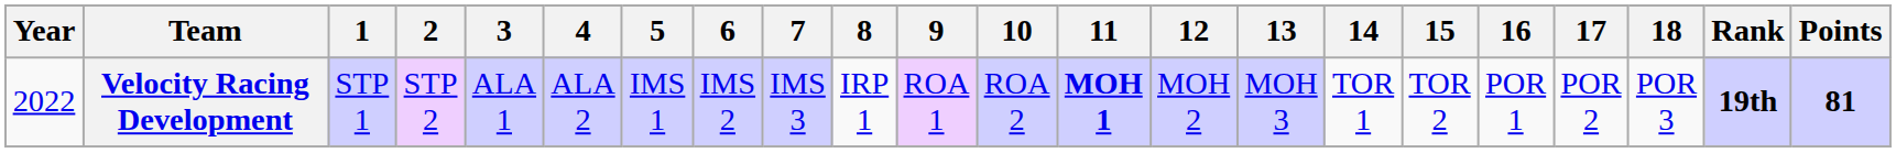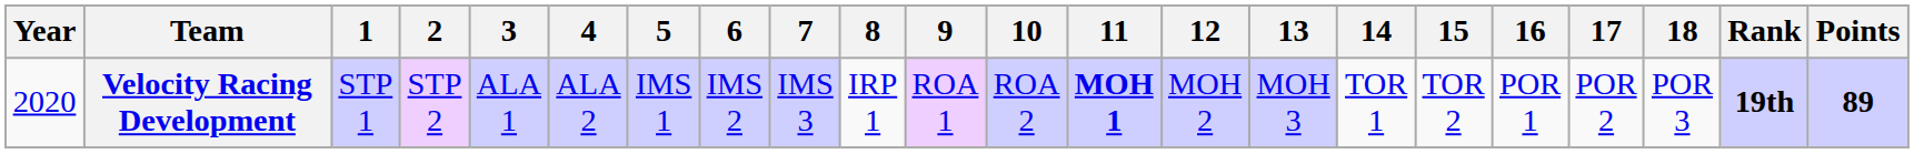Velocity Racing Development | Year: 2022 -> 2020
Velocity Racing Development | Points: 81 -> 89
